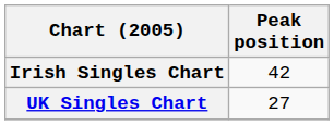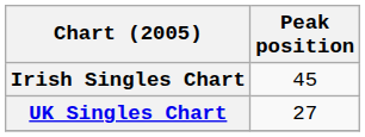Irish Singles Chart | Peak position: 42 -> 45
